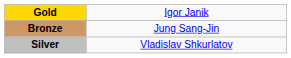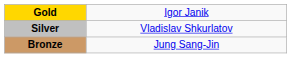rows swapped: Silver <-> Bronze
